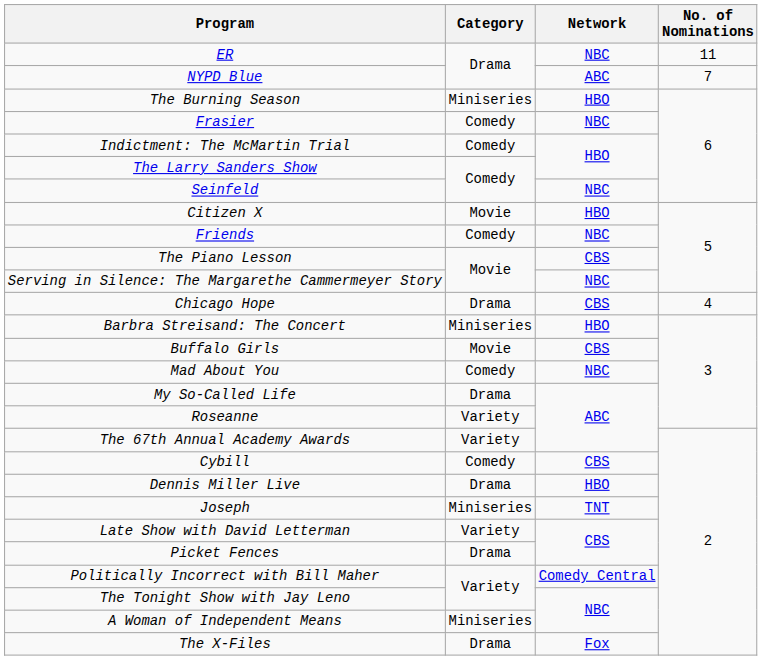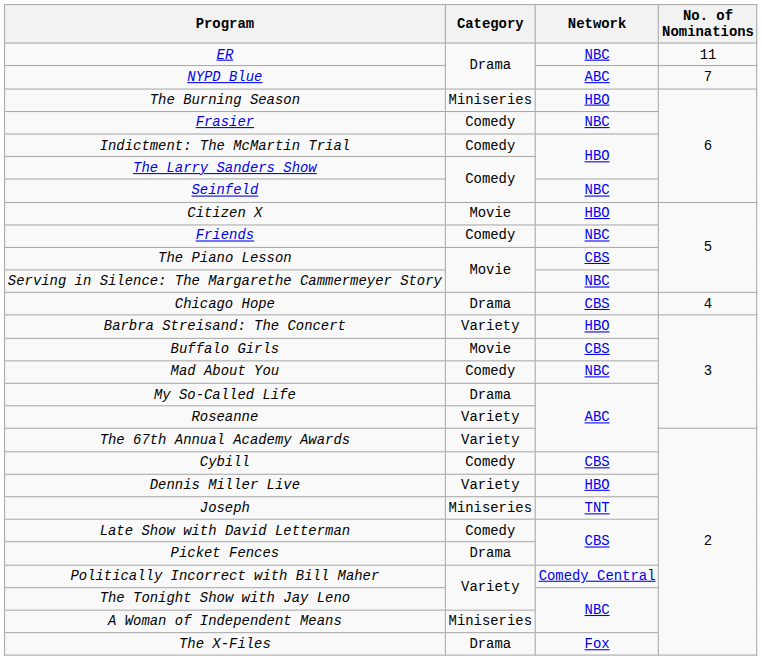Barbra Streisand: The Concert | Category: Miniseries -> Variety
Dennis Miller Live | Category: Drama -> Variety
Late Show with David Letterman | Category: Variety -> Comedy
